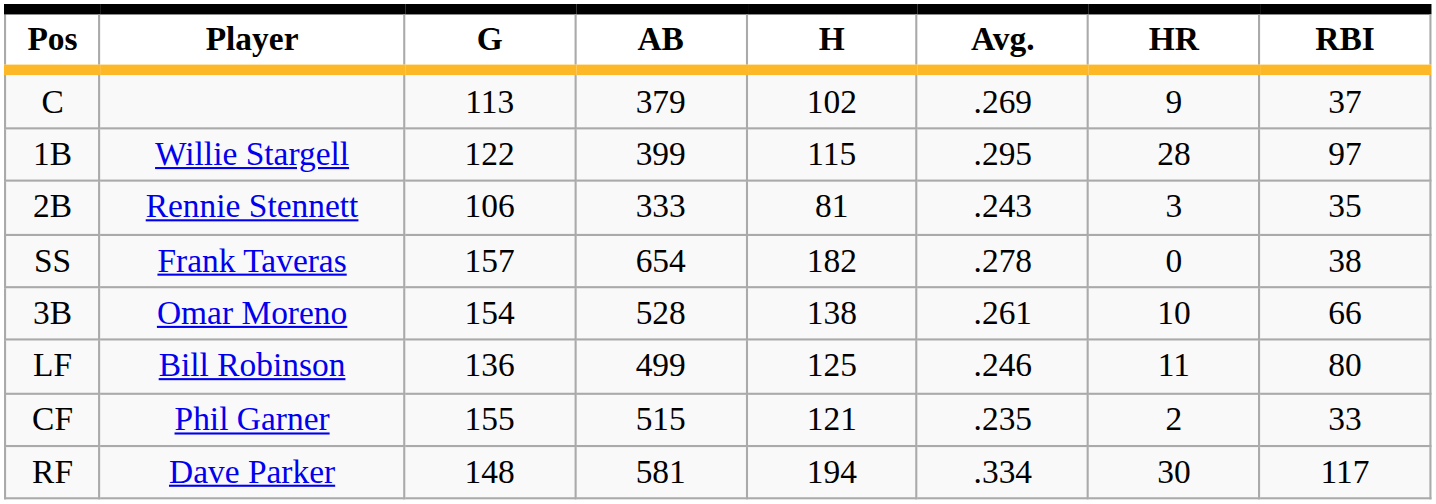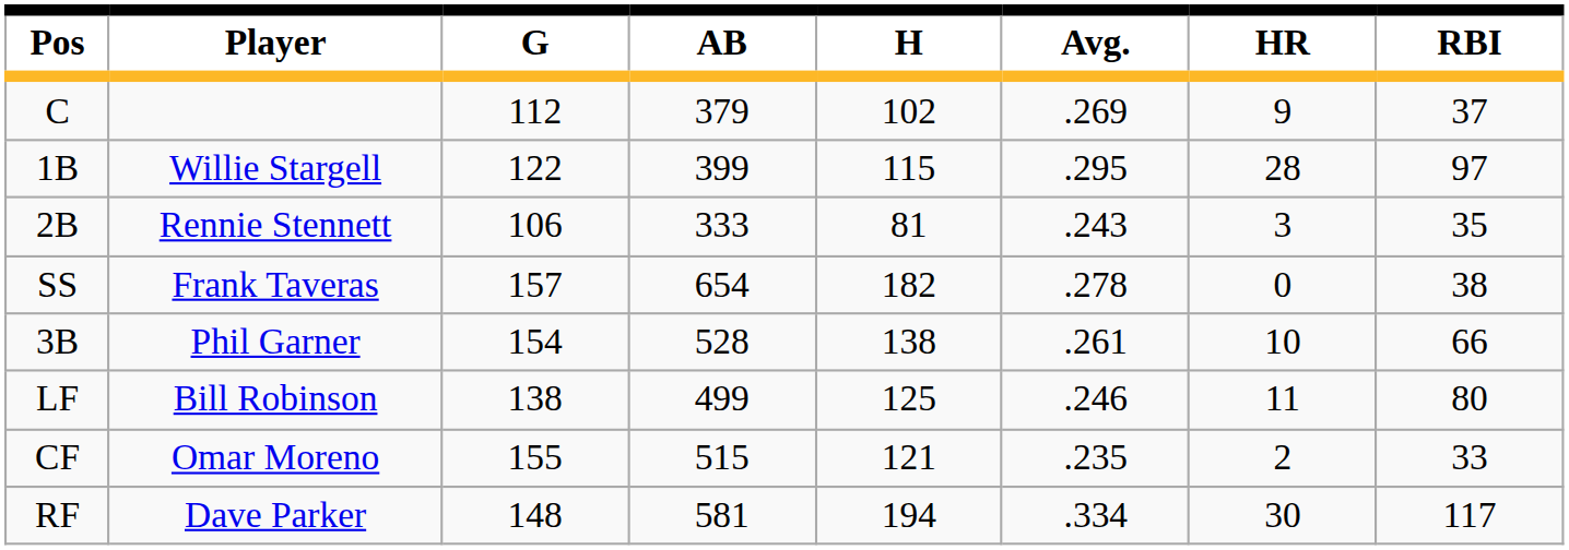C | G: 113 -> 112
3B | Player: Omar Moreno -> Phil Garner
LF | G: 136 -> 138
CF | Player: Phil Garner -> Omar Moreno
